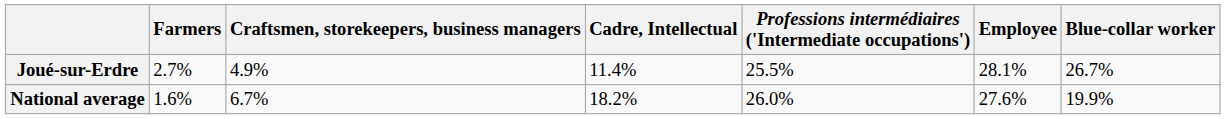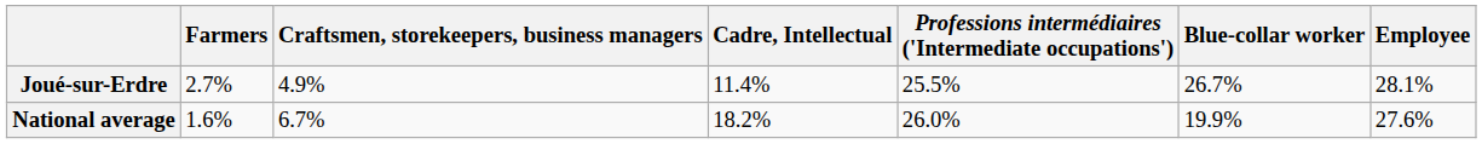columns swapped: Employee <-> Blue-collar worker
